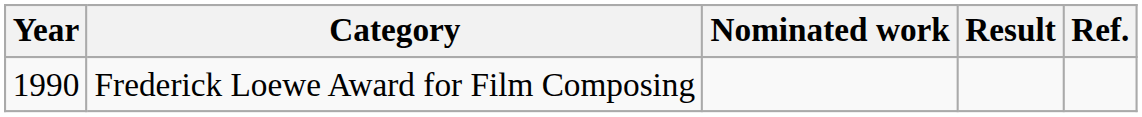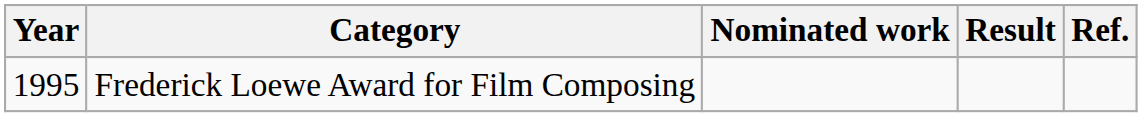Frederick Loewe Award for Film Composing | Year: 1990 -> 1995
